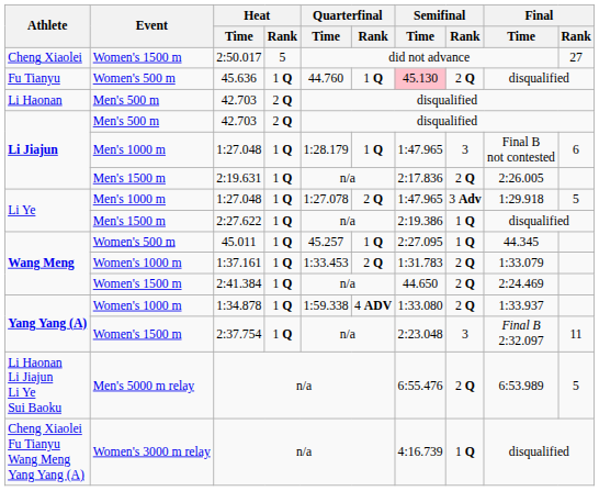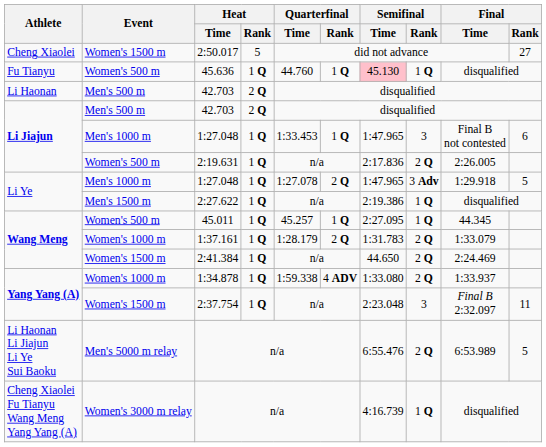45.636 | Semifinal / Rank: 2 Q -> 1 Q
Li Jiajun / 1:27.048 | Quarterfinal / Time: 1:28.179 -> 1:33.453
2:19.631 | Event: Men's 1500 m -> Women's 500 m
1:37.161 | Quarterfinal / Time: 1:33.453 -> 1:28.179
